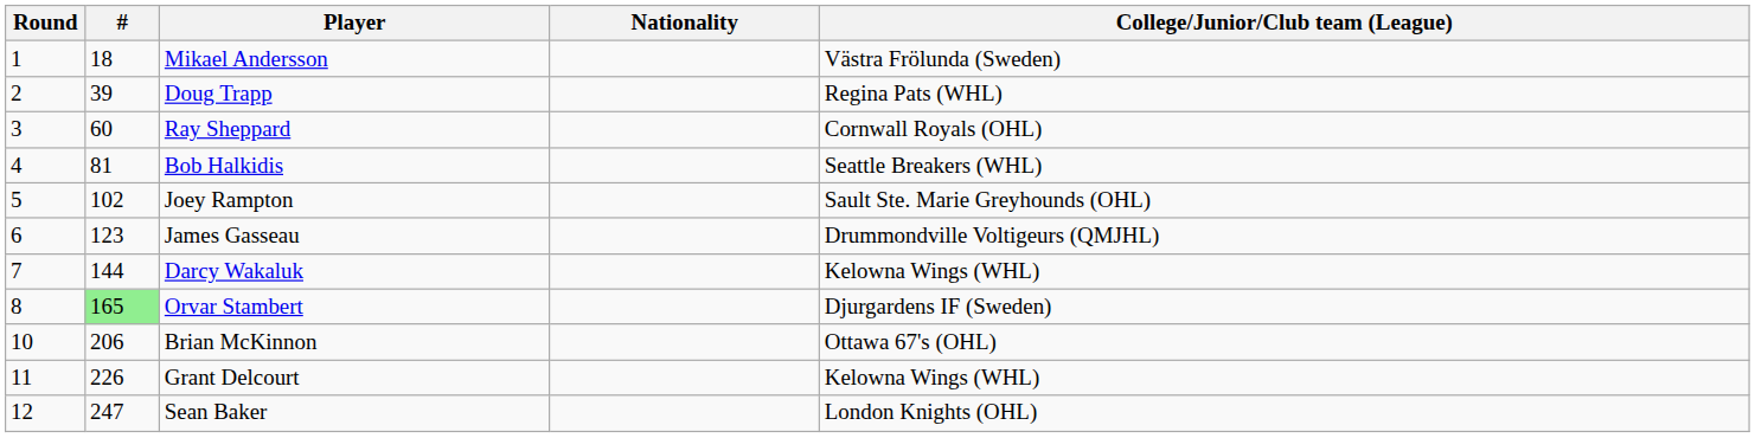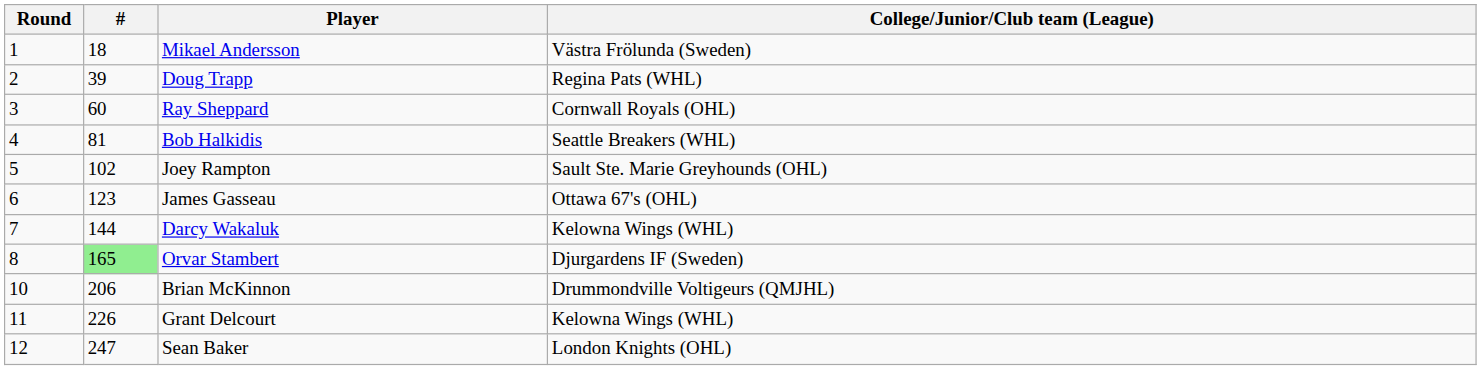- column: Nationality
James Gasseau | College/Junior/Club team (League): Drummondville Voltigeurs (QMJHL) -> Ottawa 67's (OHL)
Brian McKinnon | College/Junior/Club team (League): Ottawa 67's (OHL) -> Drummondville Voltigeurs (QMJHL)
